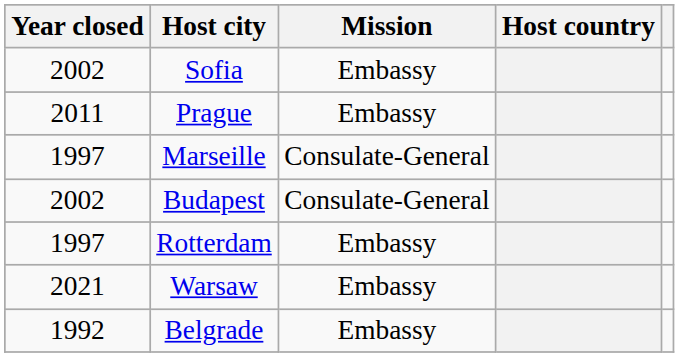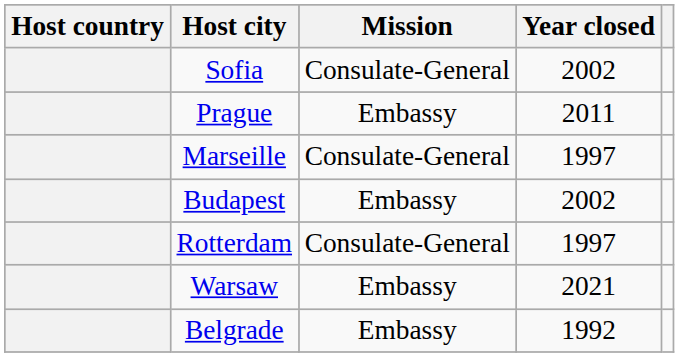columns swapped: Host country <-> Year closed
Sofia | Mission: Embassy -> Consulate-General
Budapest | Mission: Consulate-General -> Embassy
Rotterdam | Mission: Embassy -> Consulate-General
